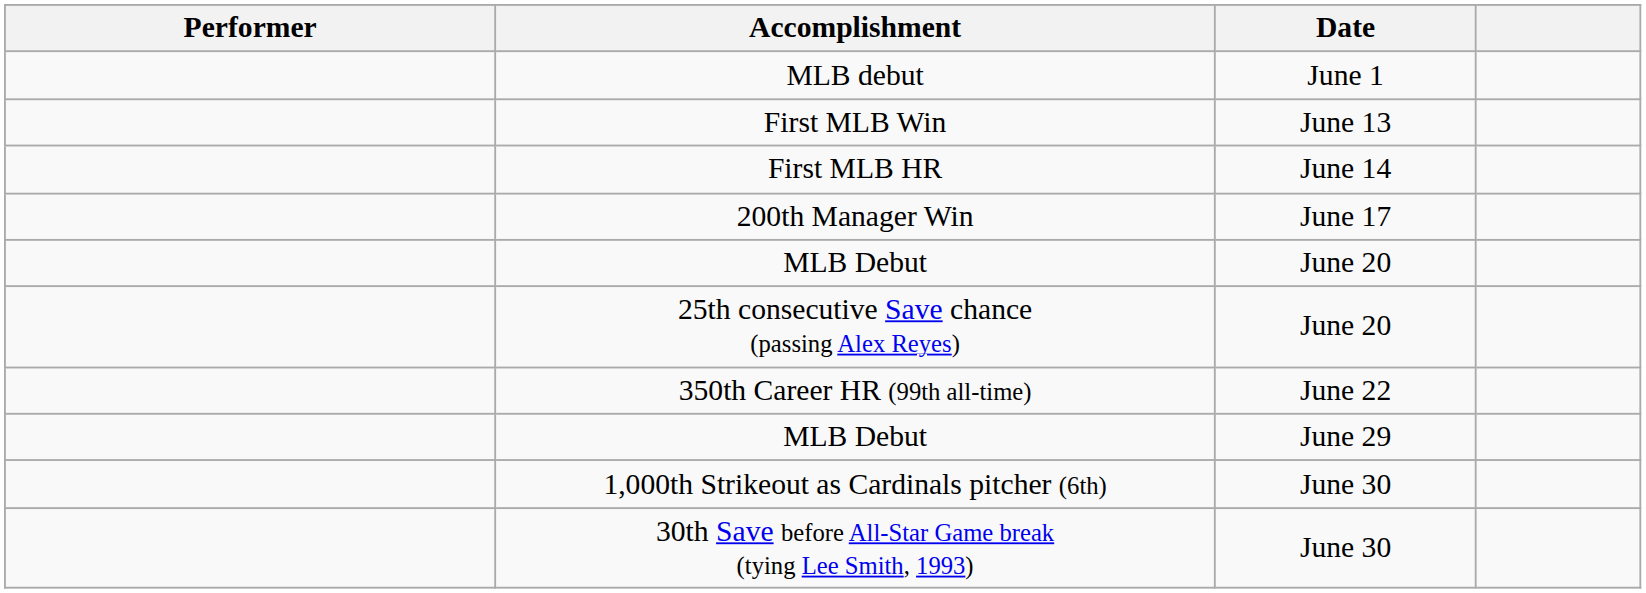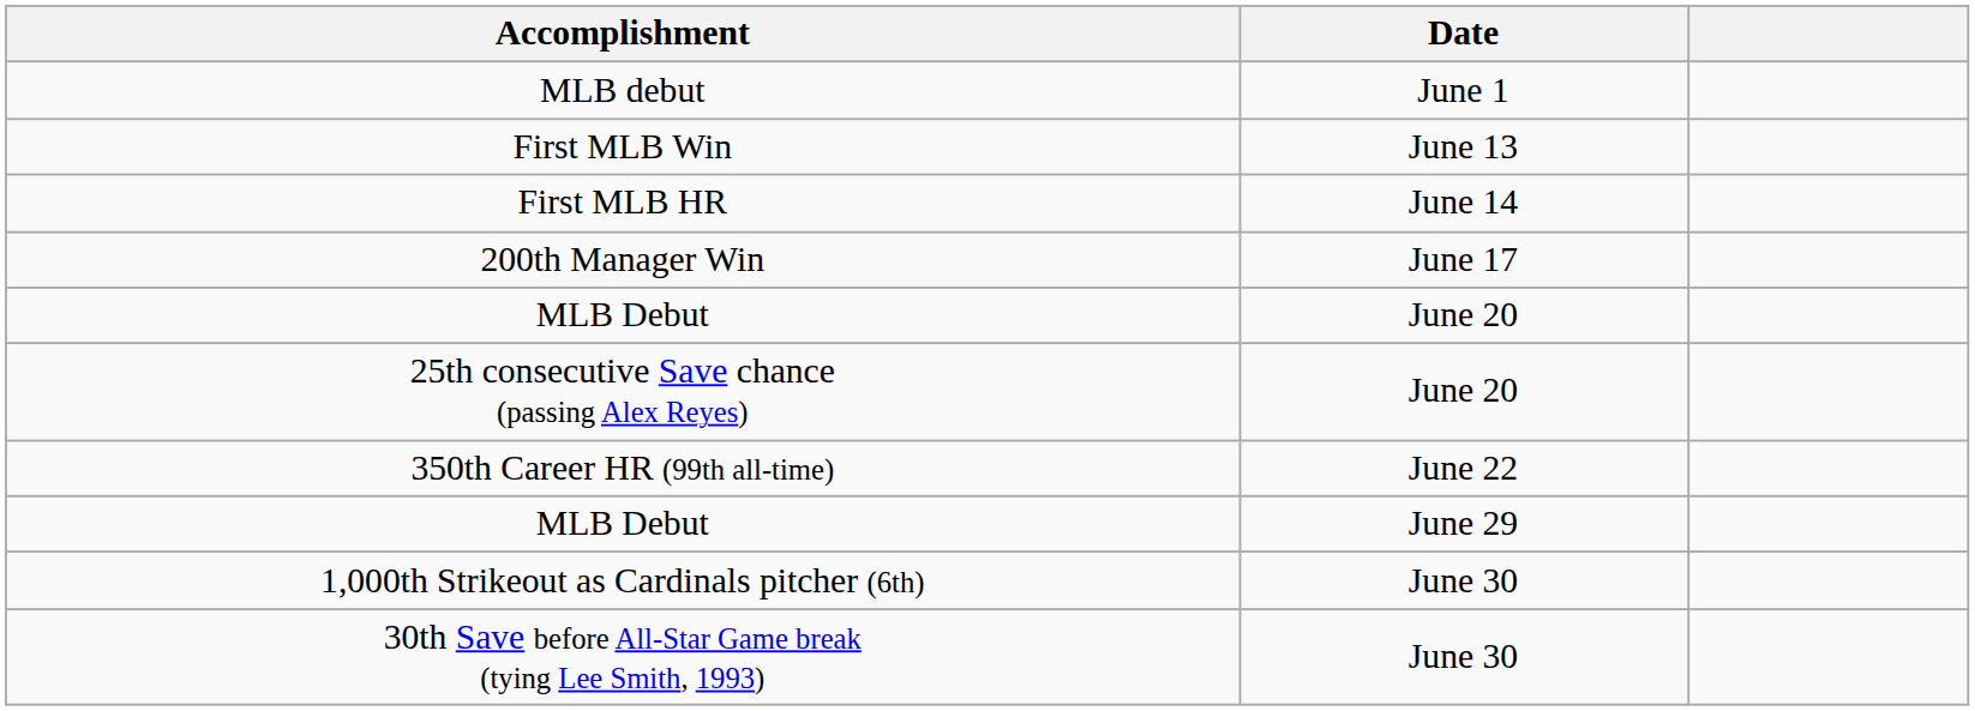- column: Performer
